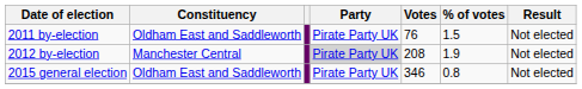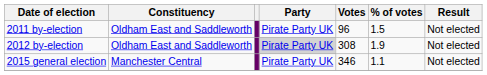2011 by-election | Votes: 76 -> 96
2012 by-election | Constituency: Manchester Central -> Oldham East and Saddleworth
2012 by-election | Votes: 208 -> 308
2015 general election | Constituency: Oldham East and Saddleworth -> Manchester Central
2015 general election | % of votes: 0.8 -> 1.1
